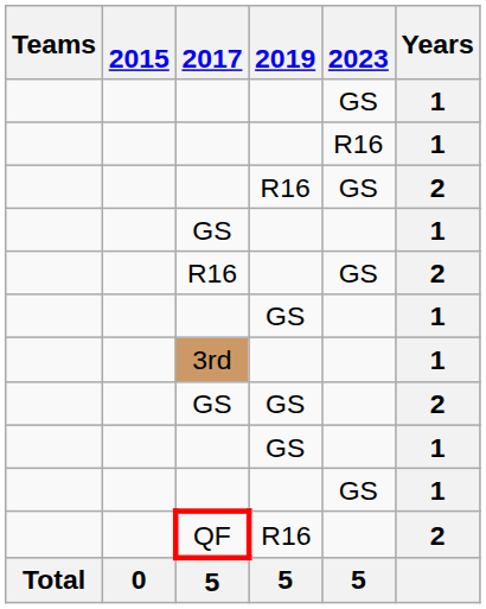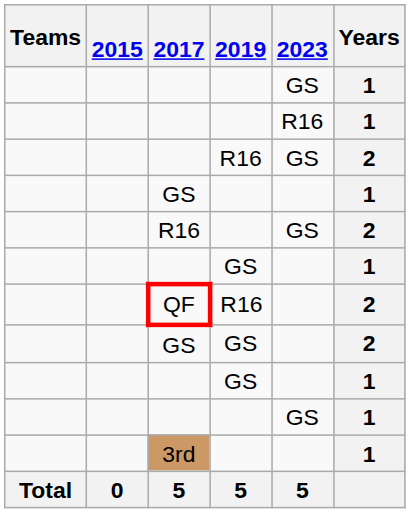rows swapped: 3rd <-> QF
